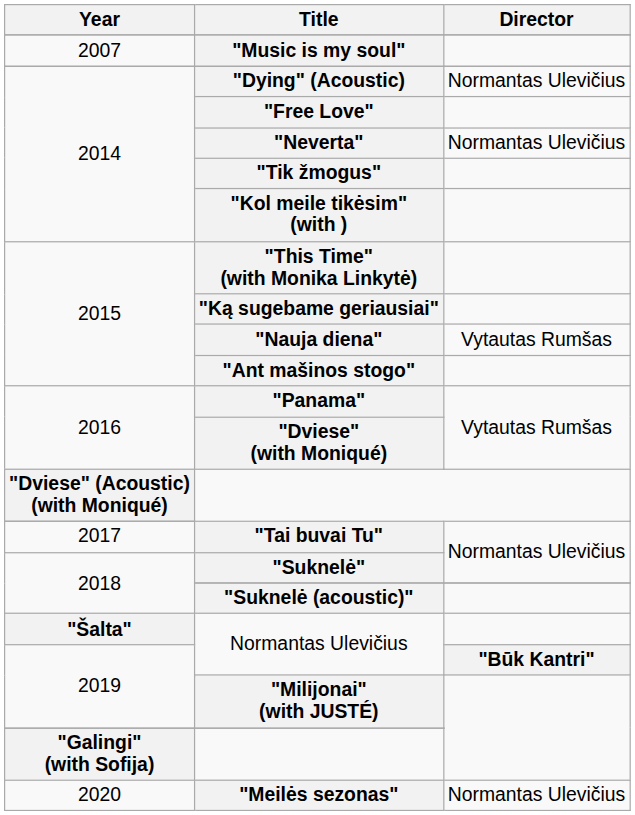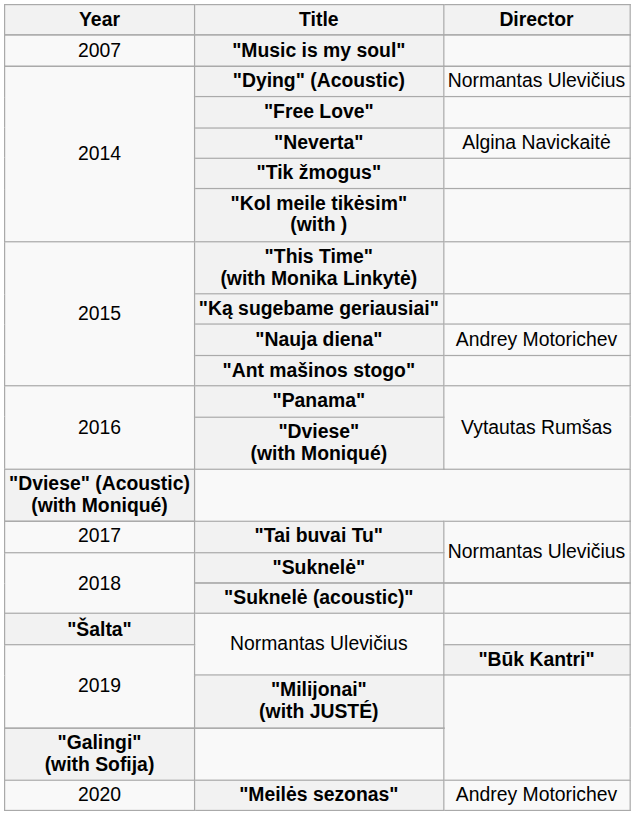"Neverta" | Director: Normantas Ulevičius -> Algina Navickaitė
"Nauja diena" | Director: Vytautas Rumšas -> Andrey Motorichev
"Meilės sezonas" | Director: Normantas Ulevičius -> Andrey Motorichev
